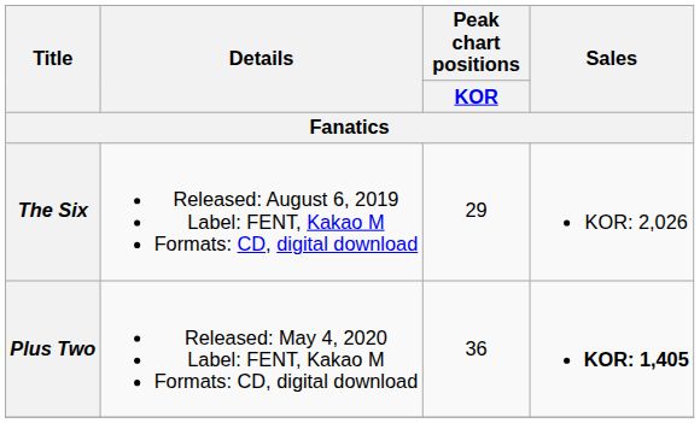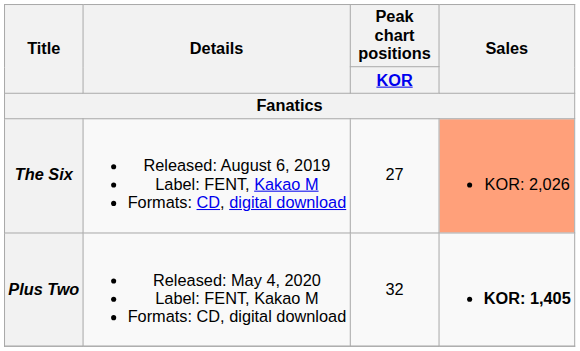The Six | Peak chart positions / KOR: 29 -> 27
The Six | Sales: no background -> lightsalmon background
Plus Two | Peak chart positions / KOR: 36 -> 32
